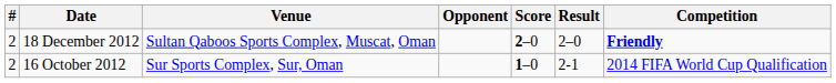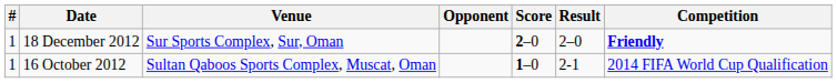18 December 2012 | #: 2 -> 1
18 December 2012 | Venue: Sultan Qaboos Sports Complex, Muscat, Oman -> Sur Sports Complex, Sur, Oman
16 October 2012 | #: 2 -> 1
16 October 2012 | Venue: Sur Sports Complex, Sur, Oman -> Sultan Qaboos Sports Complex, Muscat, Oman
